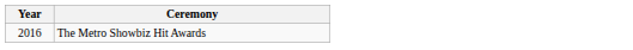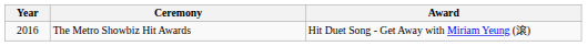+ column: Award | Hit Duet Song - Get Away with Miriam Yeung (滾)
